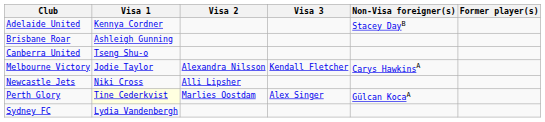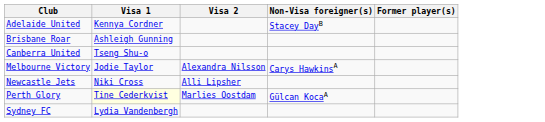- column: Visa 3 | Kendall Fletcher | Alex Singer
